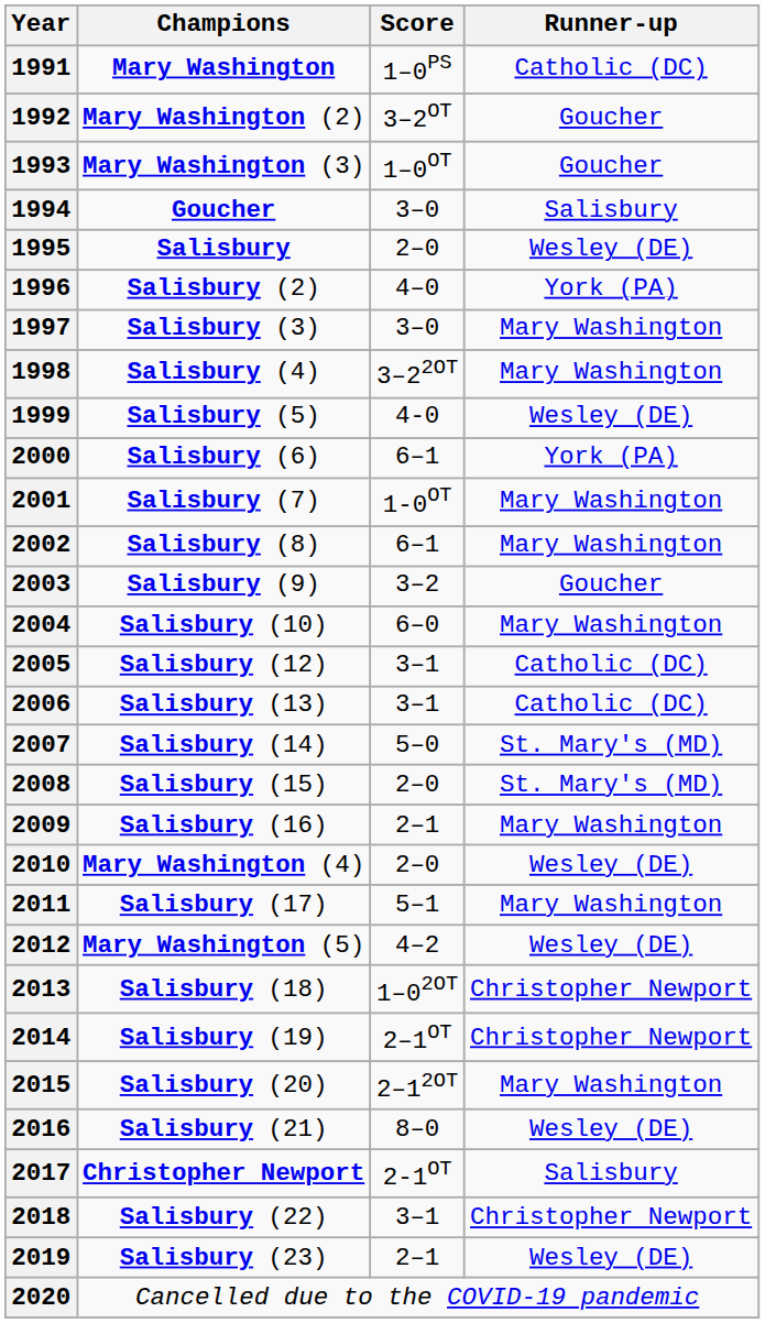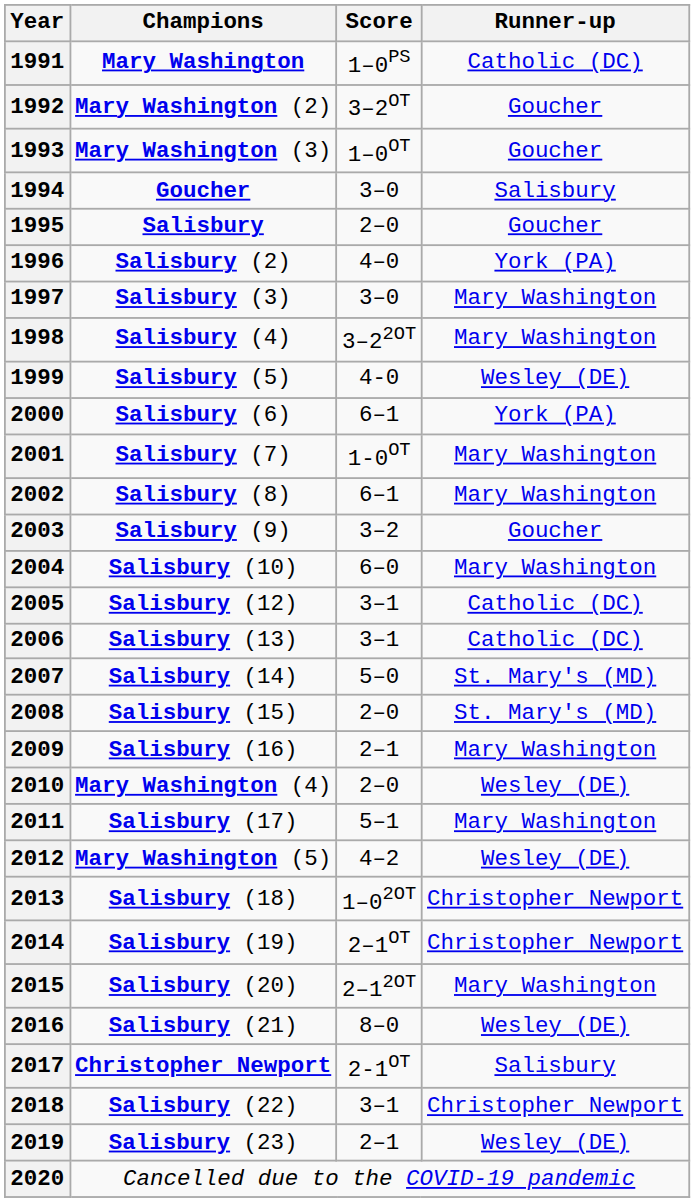1995 | Runner-up: Wesley (DE) -> Goucher
